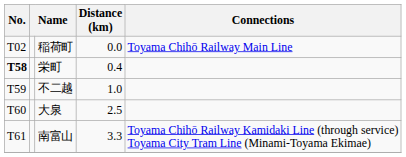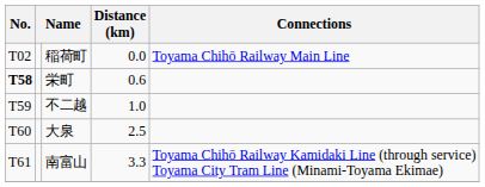栄町 | Distance (km): 0.4 -> 0.6
